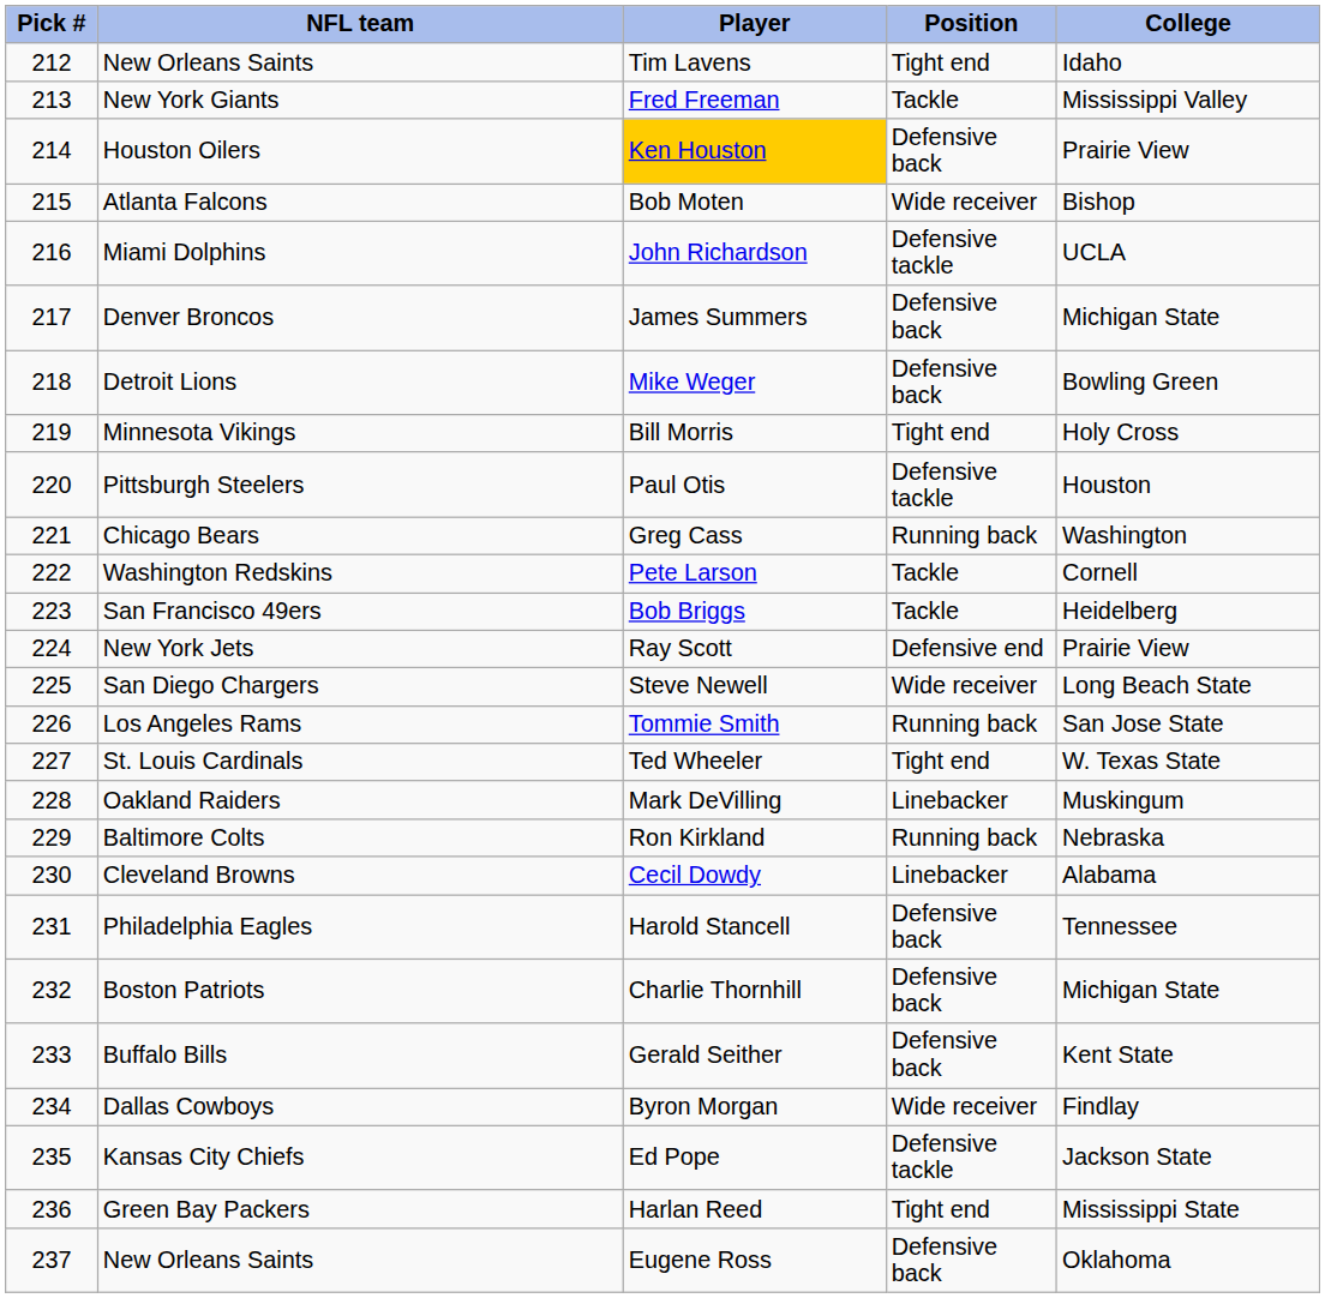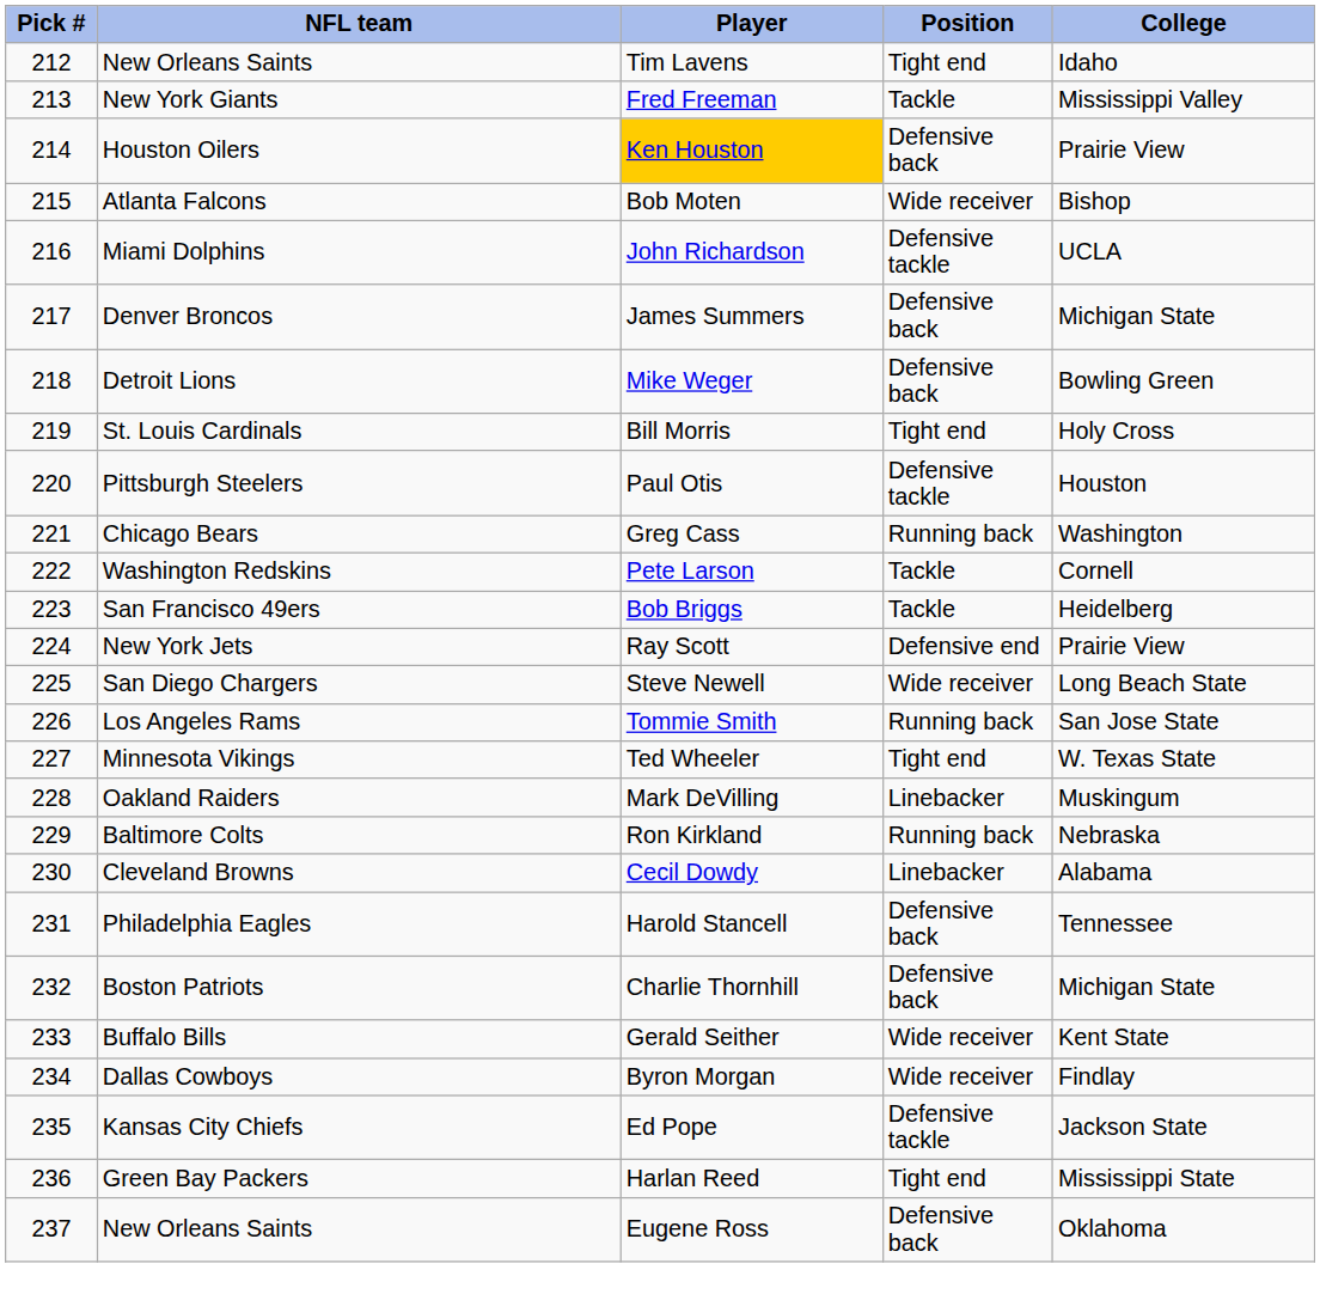Bill Morris | NFL team: Minnesota Vikings -> St. Louis Cardinals
Ted Wheeler | NFL team: St. Louis Cardinals -> Minnesota Vikings
Gerald Seither | Position: Defensive back -> Wide receiver
